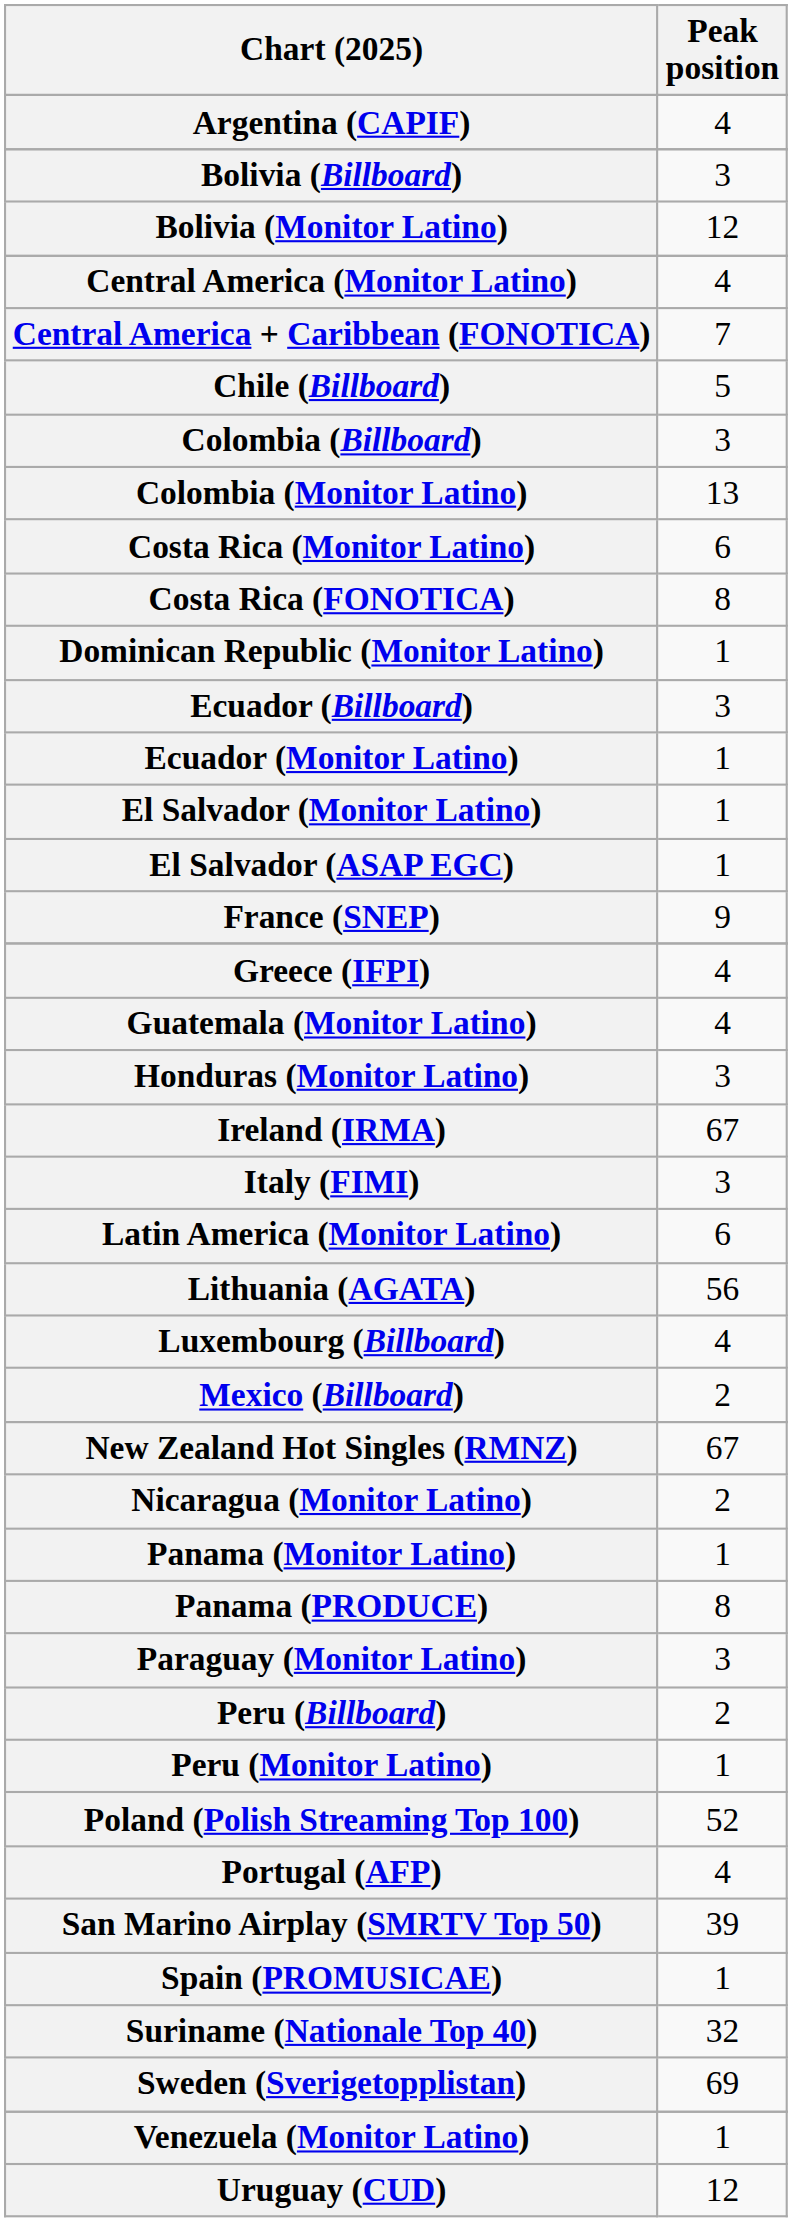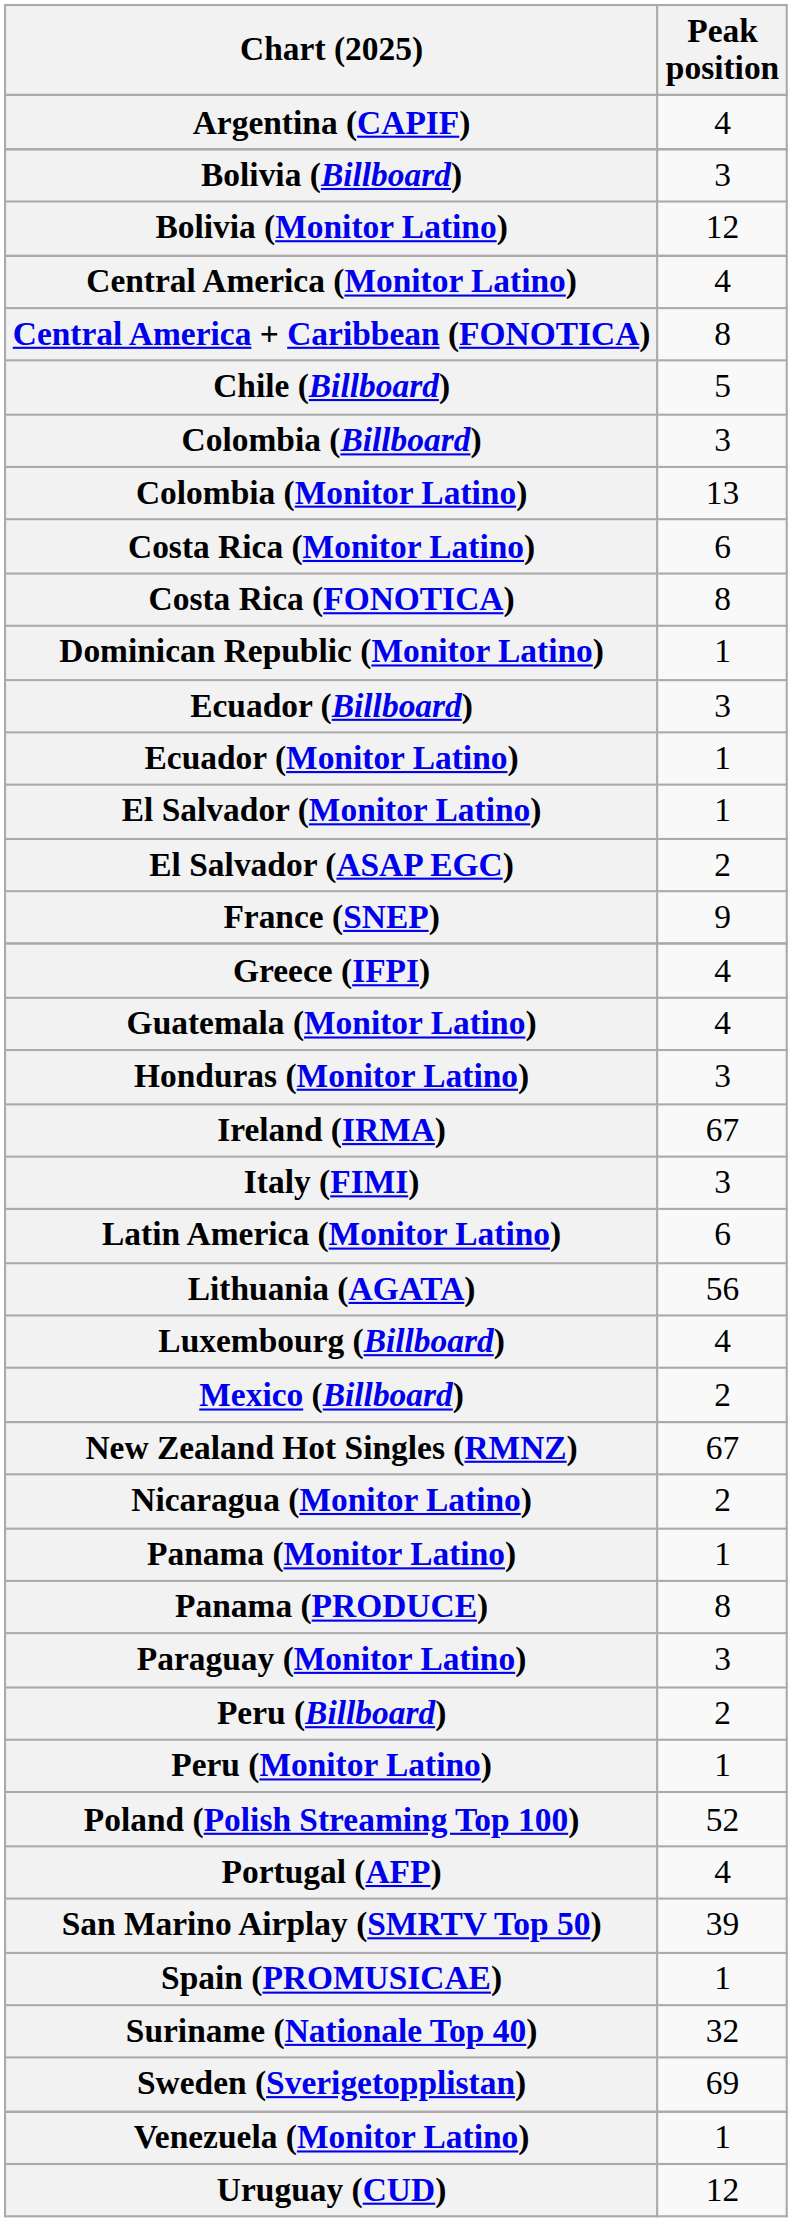Central America + Caribbean (FONOTICA) | Peak position: 7 -> 8
El Salvador (ASAP EGC) | Peak position: 1 -> 2
